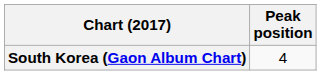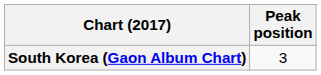South Korea (Gaon Album Chart) | Peak position: 4 -> 3
